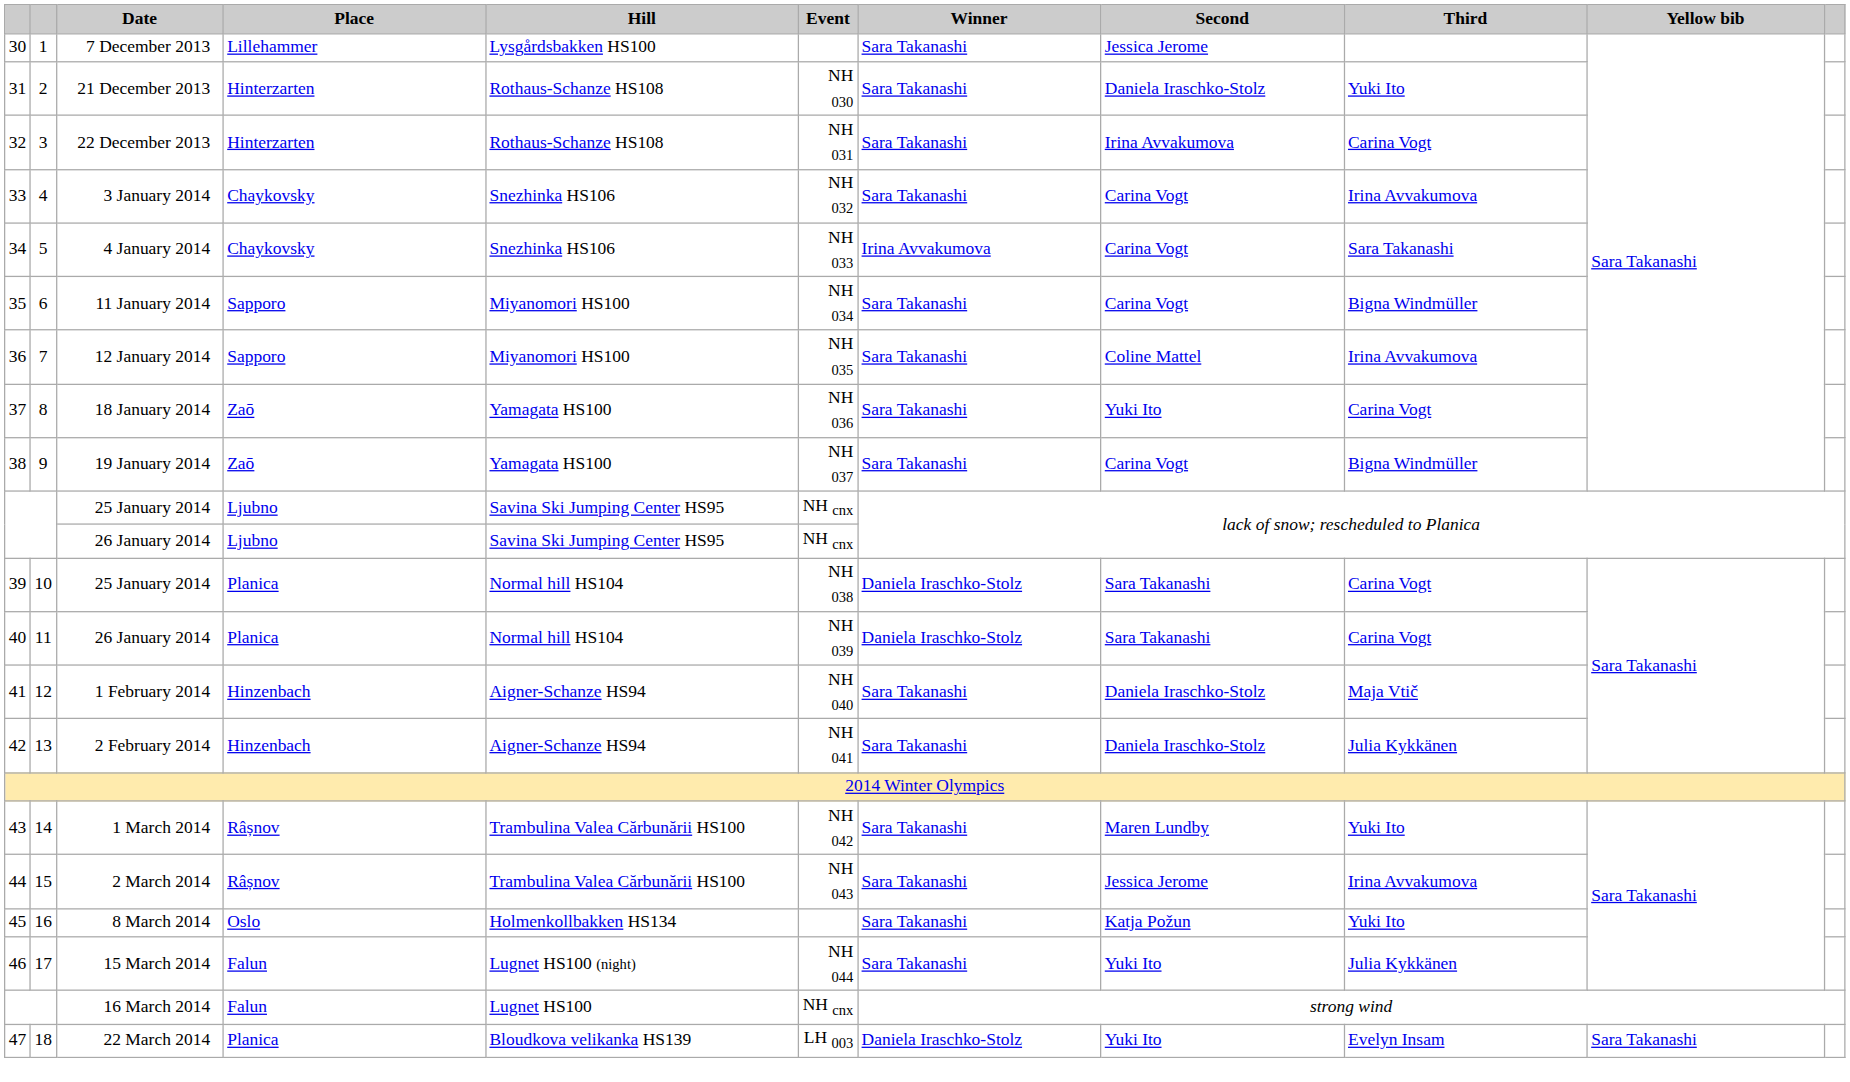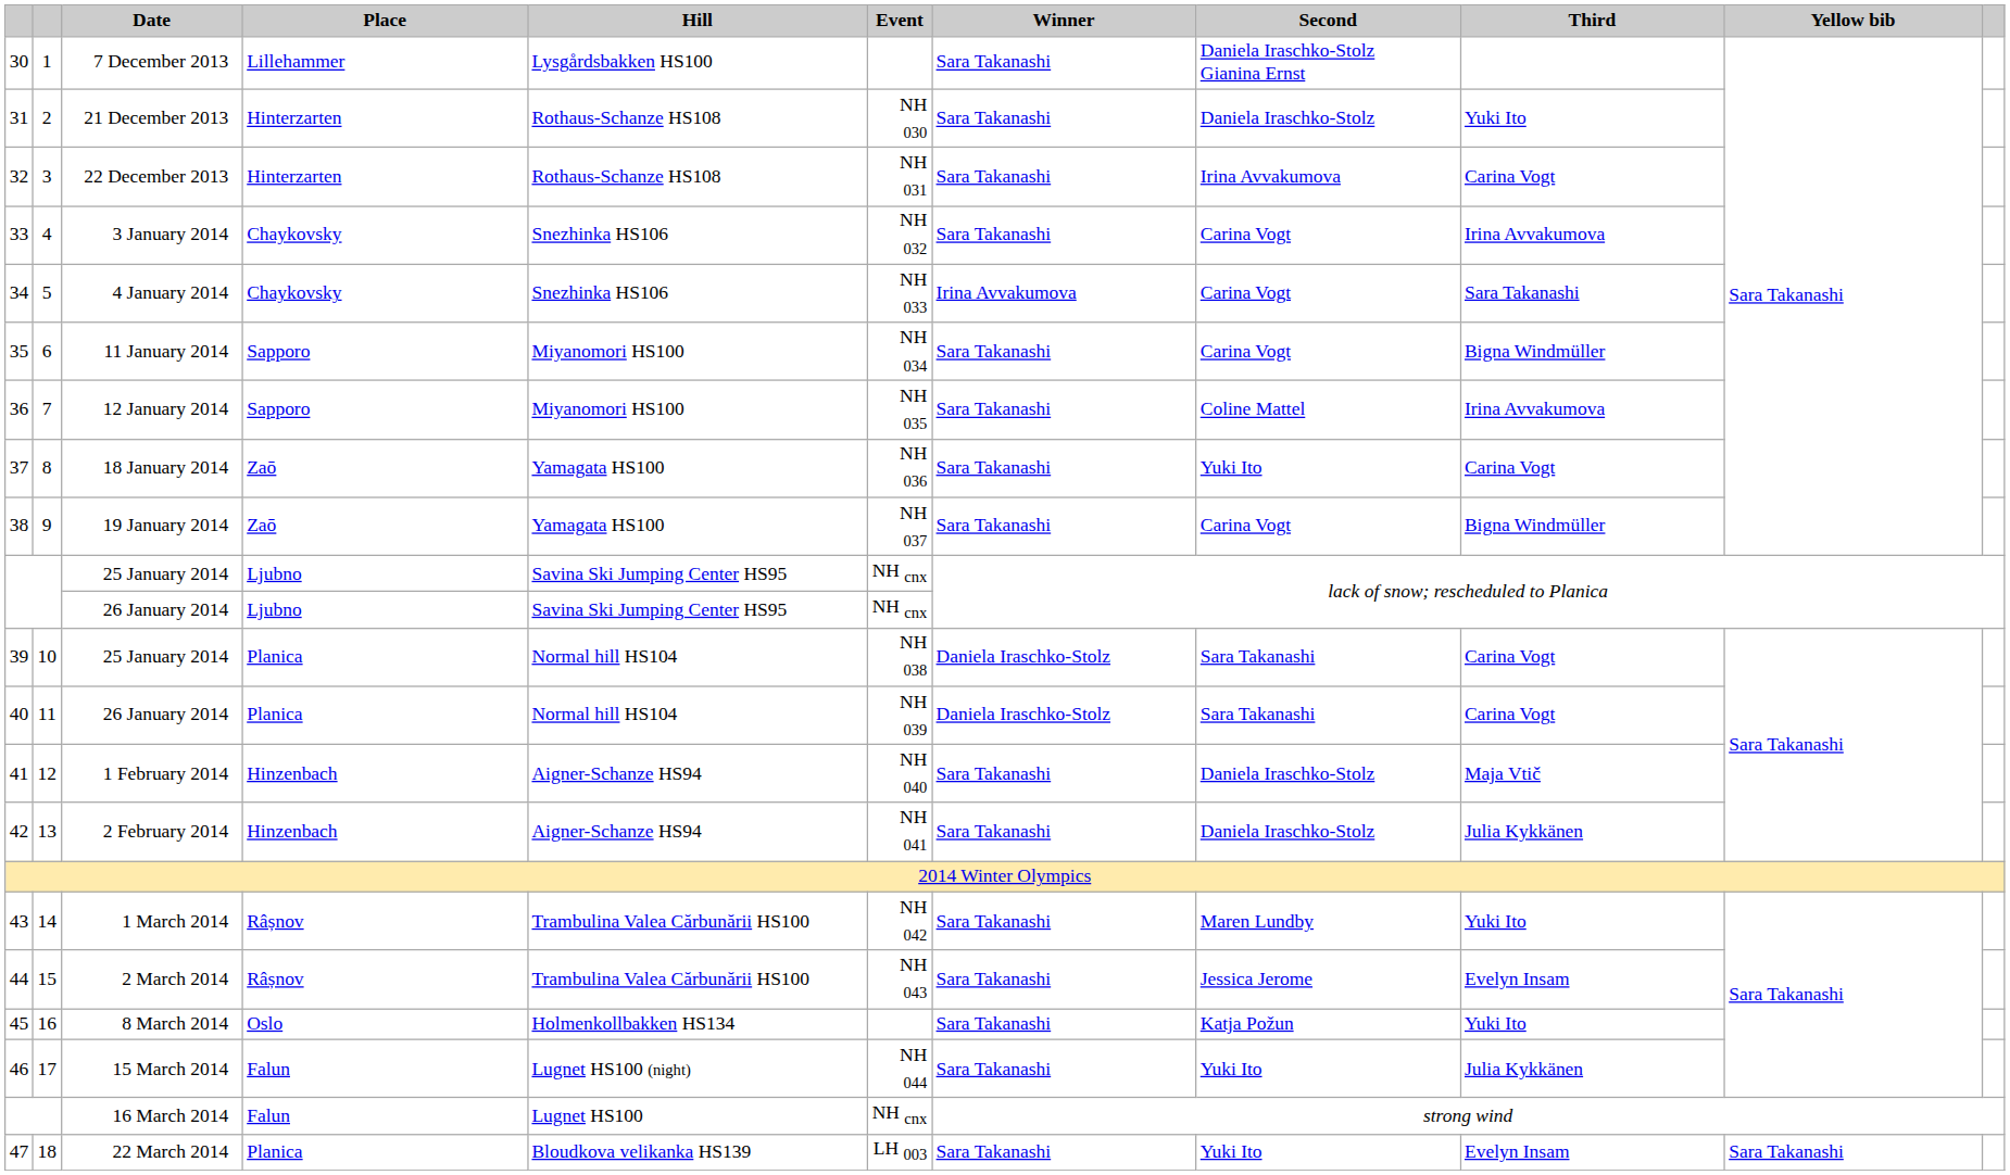7 December 2013 | Second: Jessica Jerome -> Daniela Iraschko-Stolz Gianina Ernst
2 March 2014 | Third: Irina Avvakumova -> Evelyn Insam
22 March 2014 | Winner: Daniela Iraschko-Stolz -> Sara Takanashi
